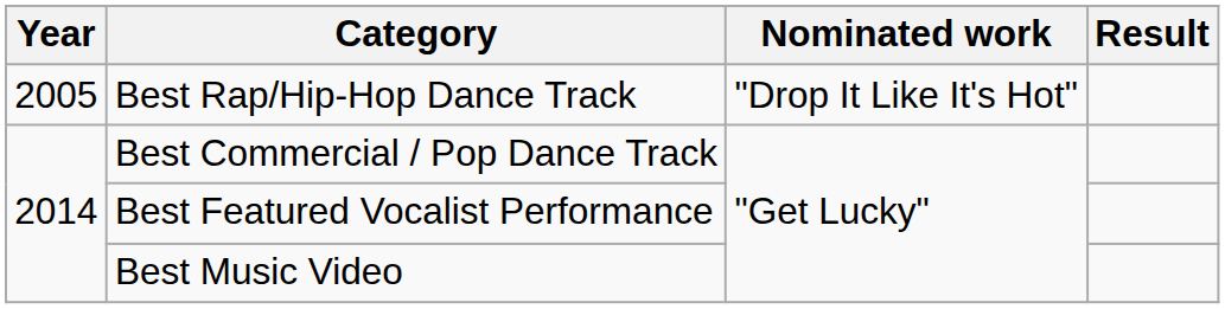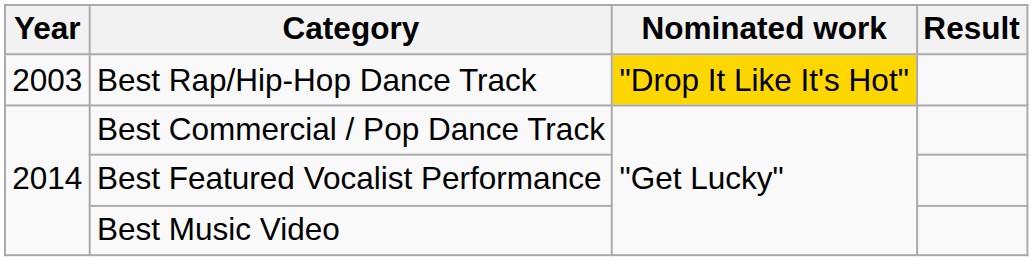Best Rap/Hip-Hop Dance Track | Year: 2005 -> 2003
Best Rap/Hip-Hop Dance Track | Nominated work: no background -> gold background
